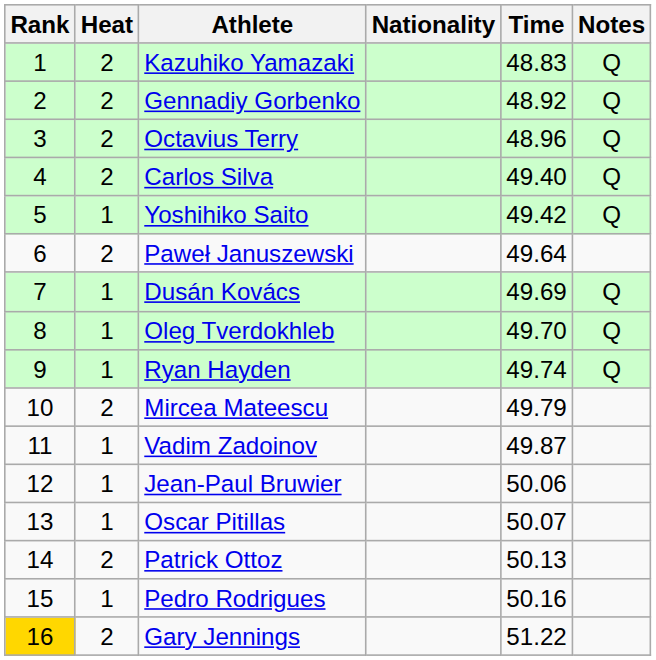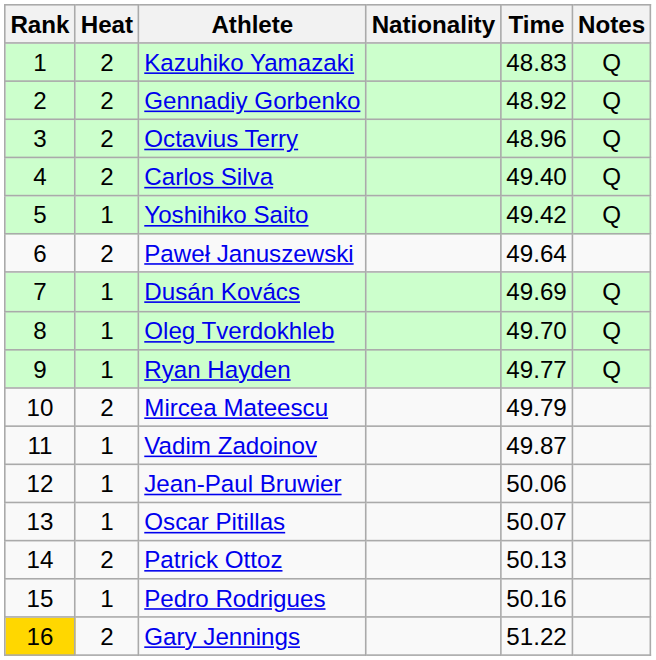Ryan Hayden | Time: 49.74 -> 49.77
